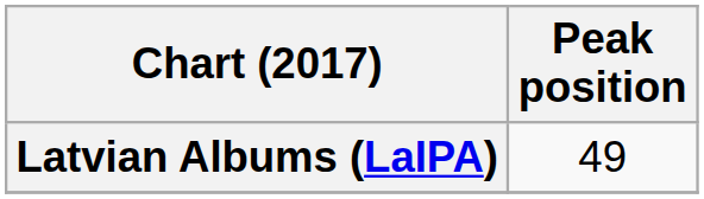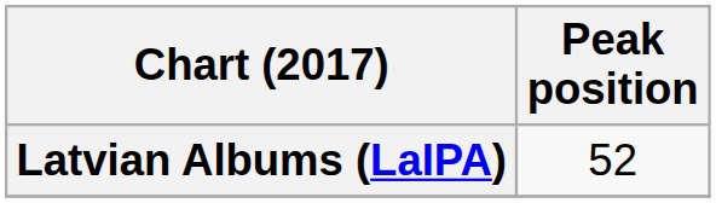Latvian Albums (LaIPA) | Peak position: 49 -> 52
